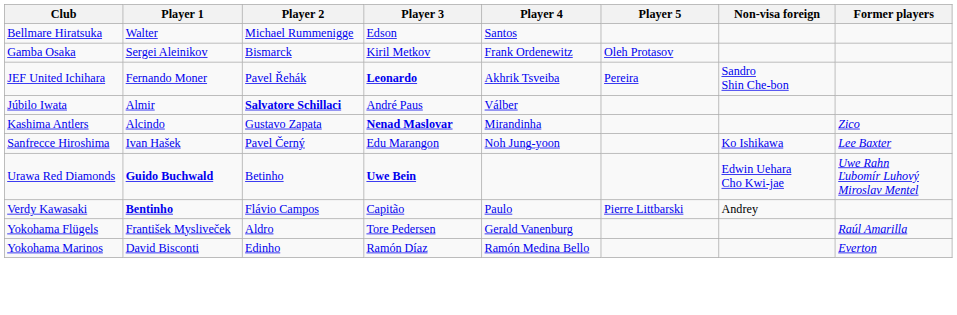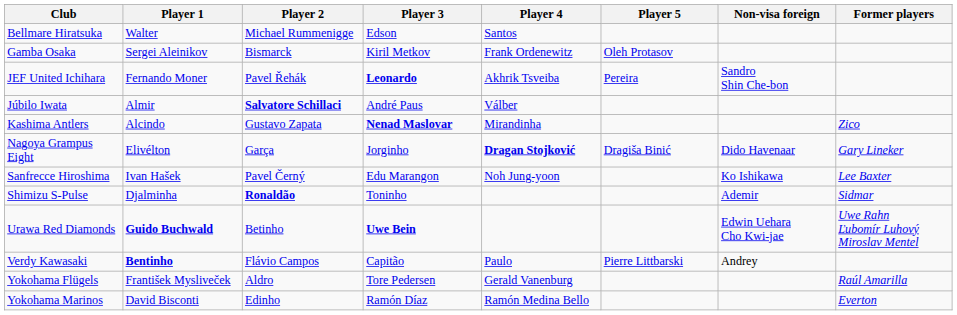+ row: Nagoya Grampus Eight | Elivélton | Garça | Jorginho | Dragan Stojković | Dragiša Binić | Dido Havenaar | Gary Lineker
+ row: Shimizu S-Pulse | Djalminha | Ronaldão | Toninho | Ademir | Sidmar
